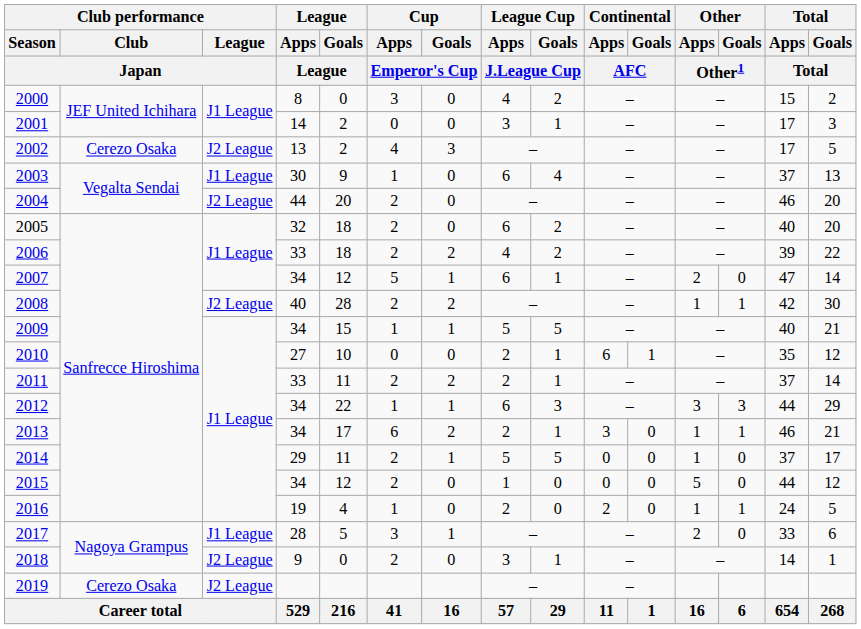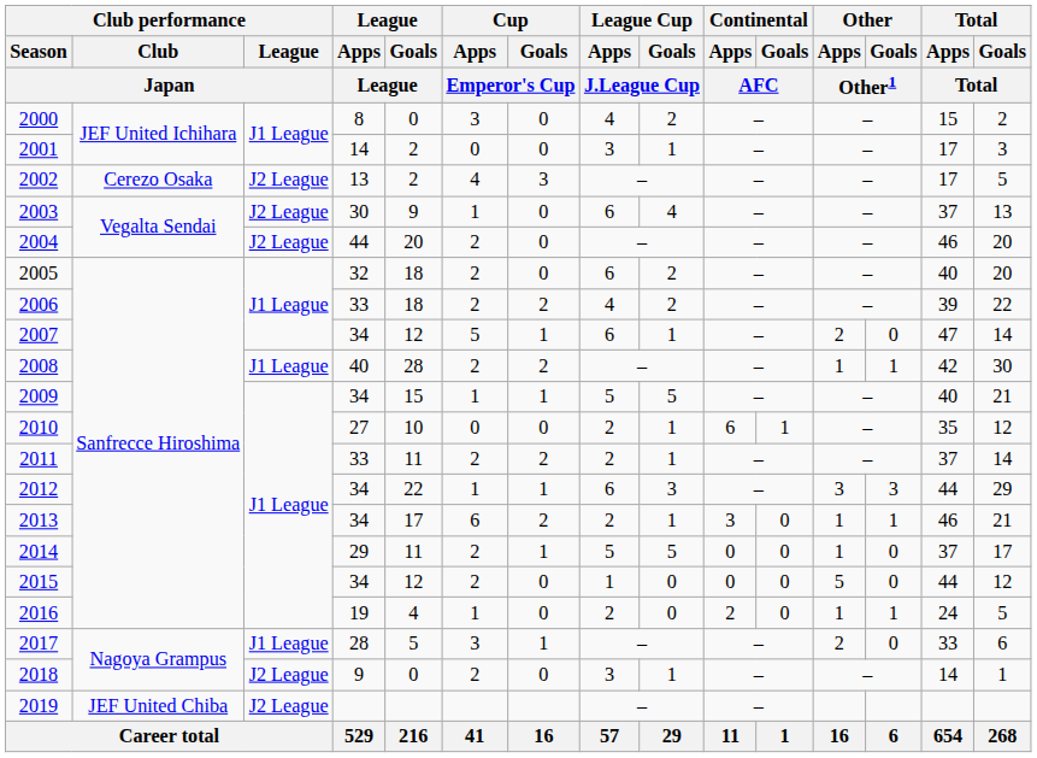2003 | Club performance / League / Japan: J1 League -> J2 League
2008 | Club performance / League / Japan: J2 League -> J1 League
2019 | Club performance / Club / Japan: Cerezo Osaka -> JEF United Chiba
